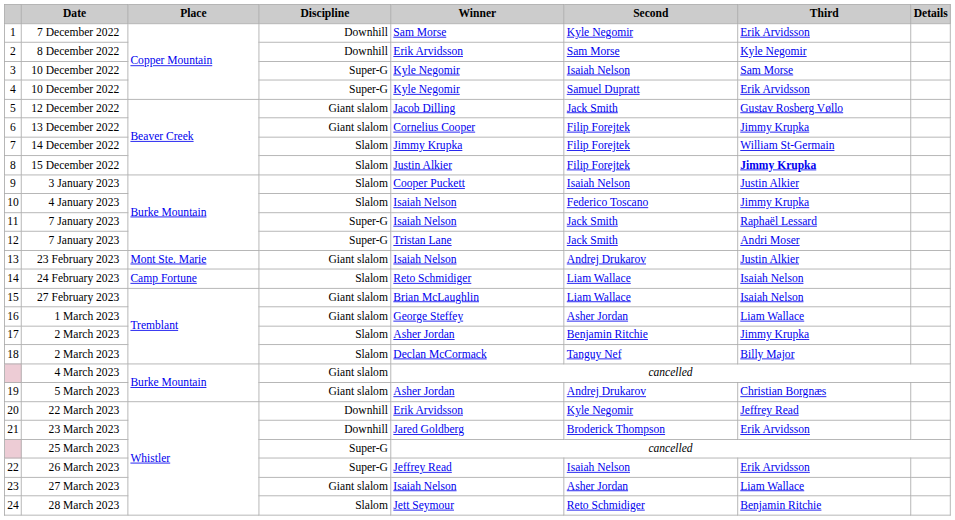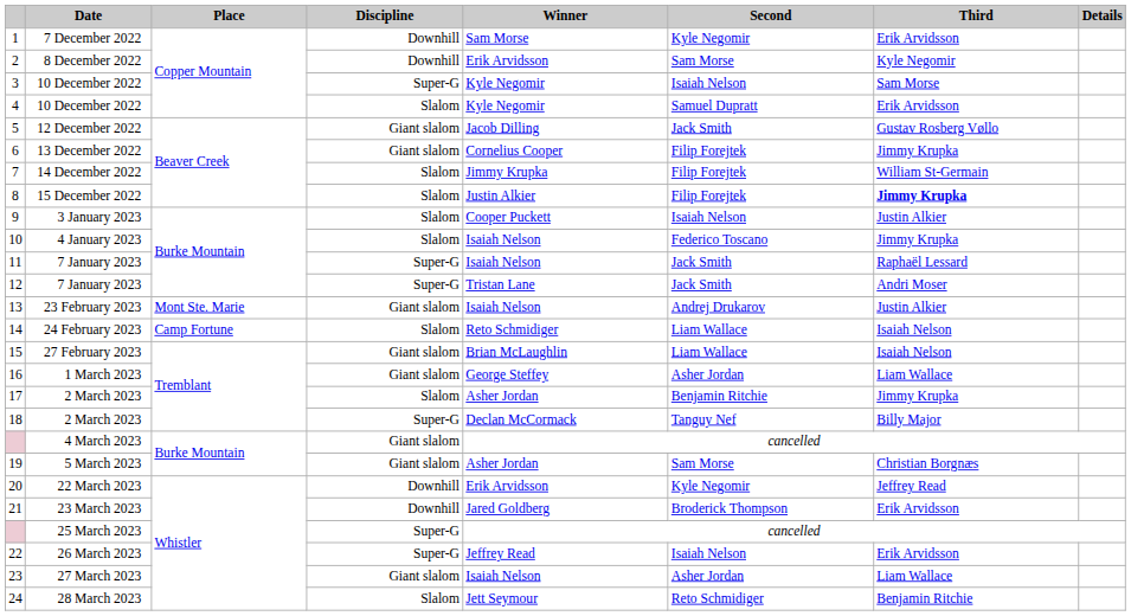4 | Discipline: Super-G -> Slalom
18 | Discipline: Slalom -> Super-G
19 | Second: Andrej Drukarov -> Sam Morse
